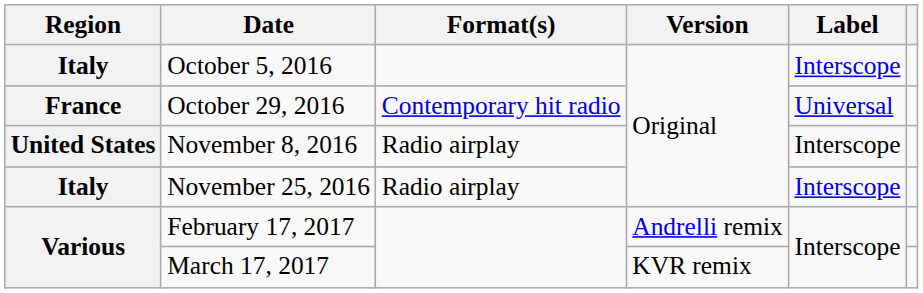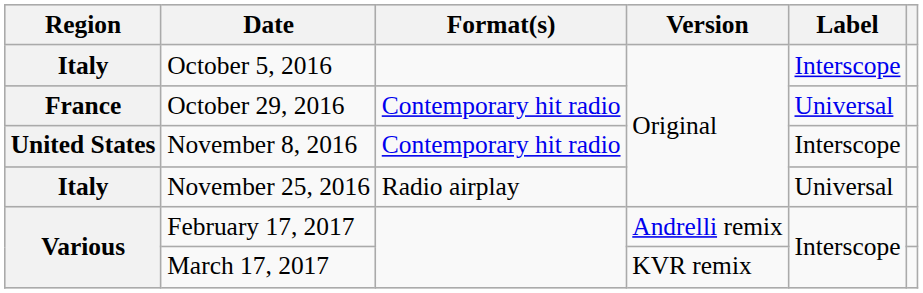November 8, 2016 | Format(s): Radio airplay -> Contemporary hit radio
November 25, 2016 | Label: Interscope -> Universal
